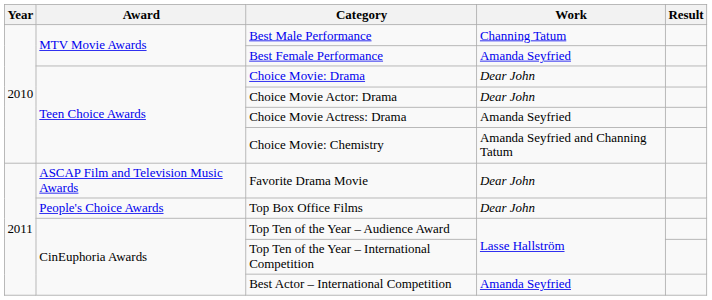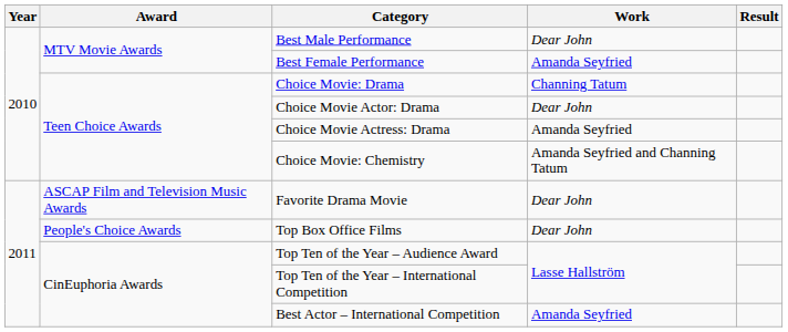Best Male Performance | Work: Channing Tatum -> Dear John
Choice Movie: Drama | Work: Dear John -> Channing Tatum
